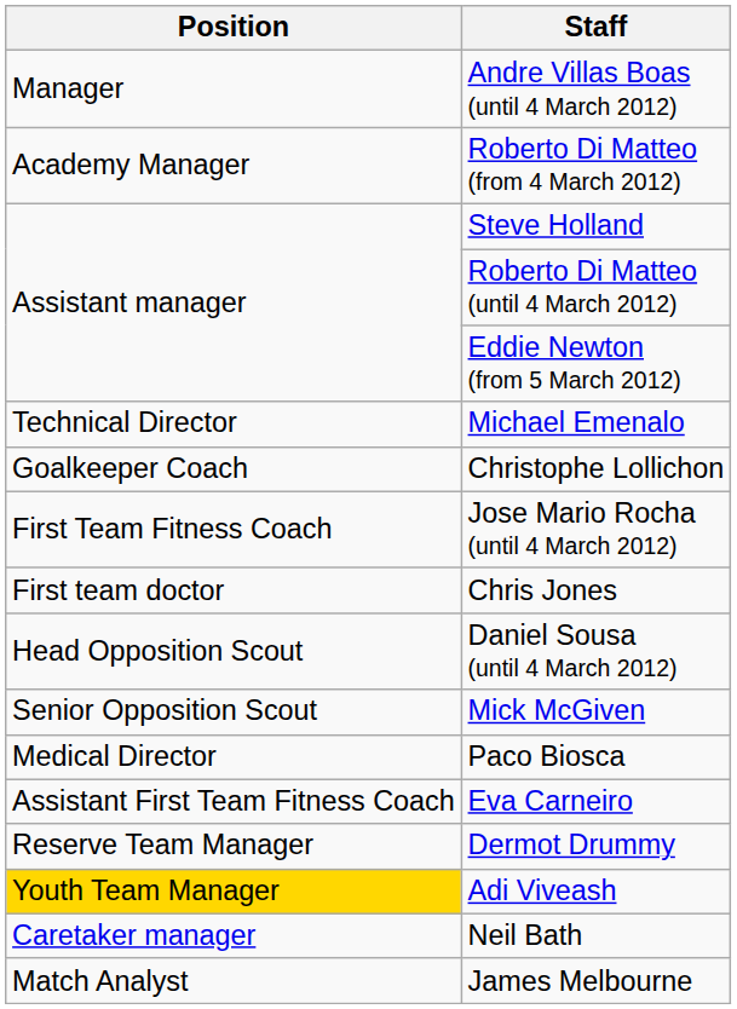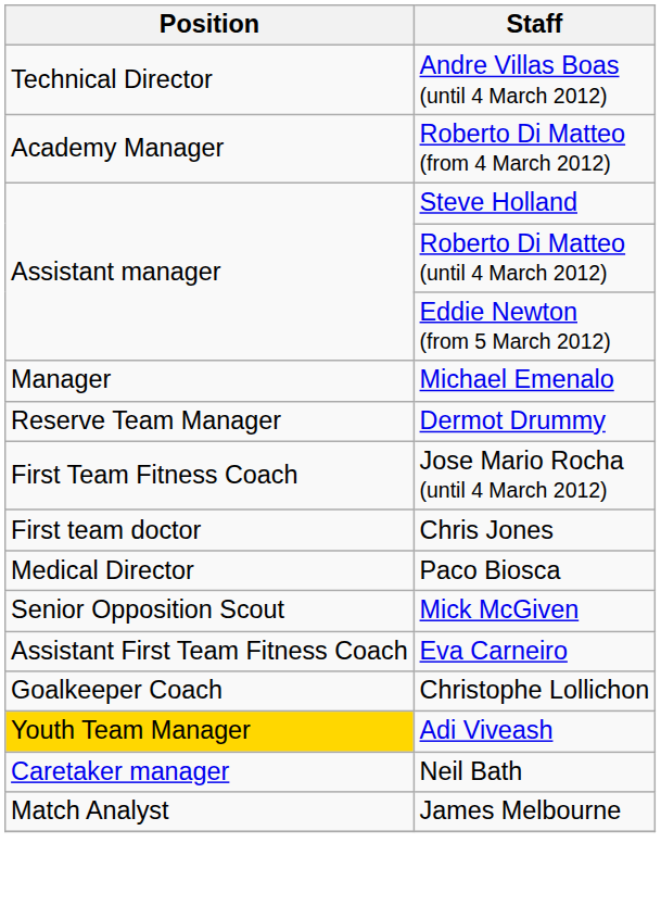Andre Villas Boas (until 4 March 2012) | Position: Manager -> Technical Director
Michael Emenalo | Position: Technical Director -> Manager
rows swapped: Christophe Lollichon <-> Dermot Drummy
- row: Head Opposition Scout | Daniel Sousa (until 4 March 2012)
rows swapped: Mick McGiven <-> Paco Biosca
